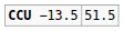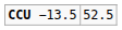CCU −13.5 | column 2: 51.5 -> 52.5
